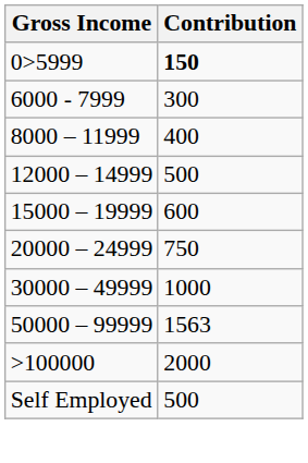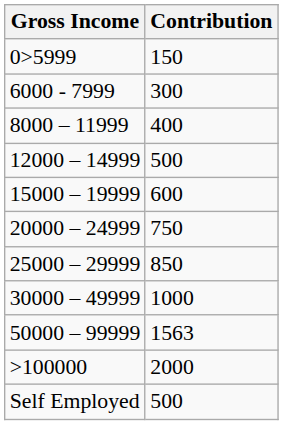0>5999 | Contribution: bold -> normal
+ row: 25000 – 29999 | 850
